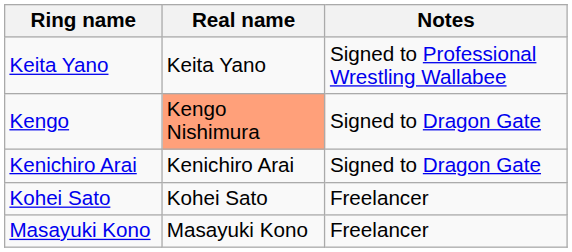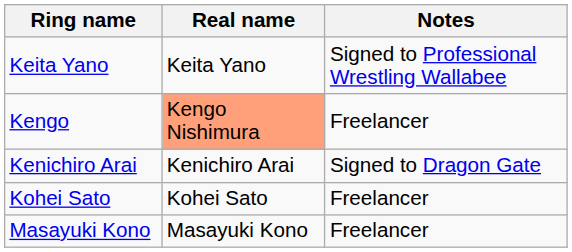Kengo | Notes: Signed to Dragon Gate -> Freelancer
